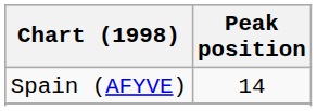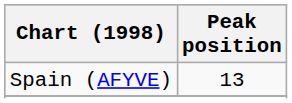Spain (AFYVE) | Peak position: 14 -> 13
